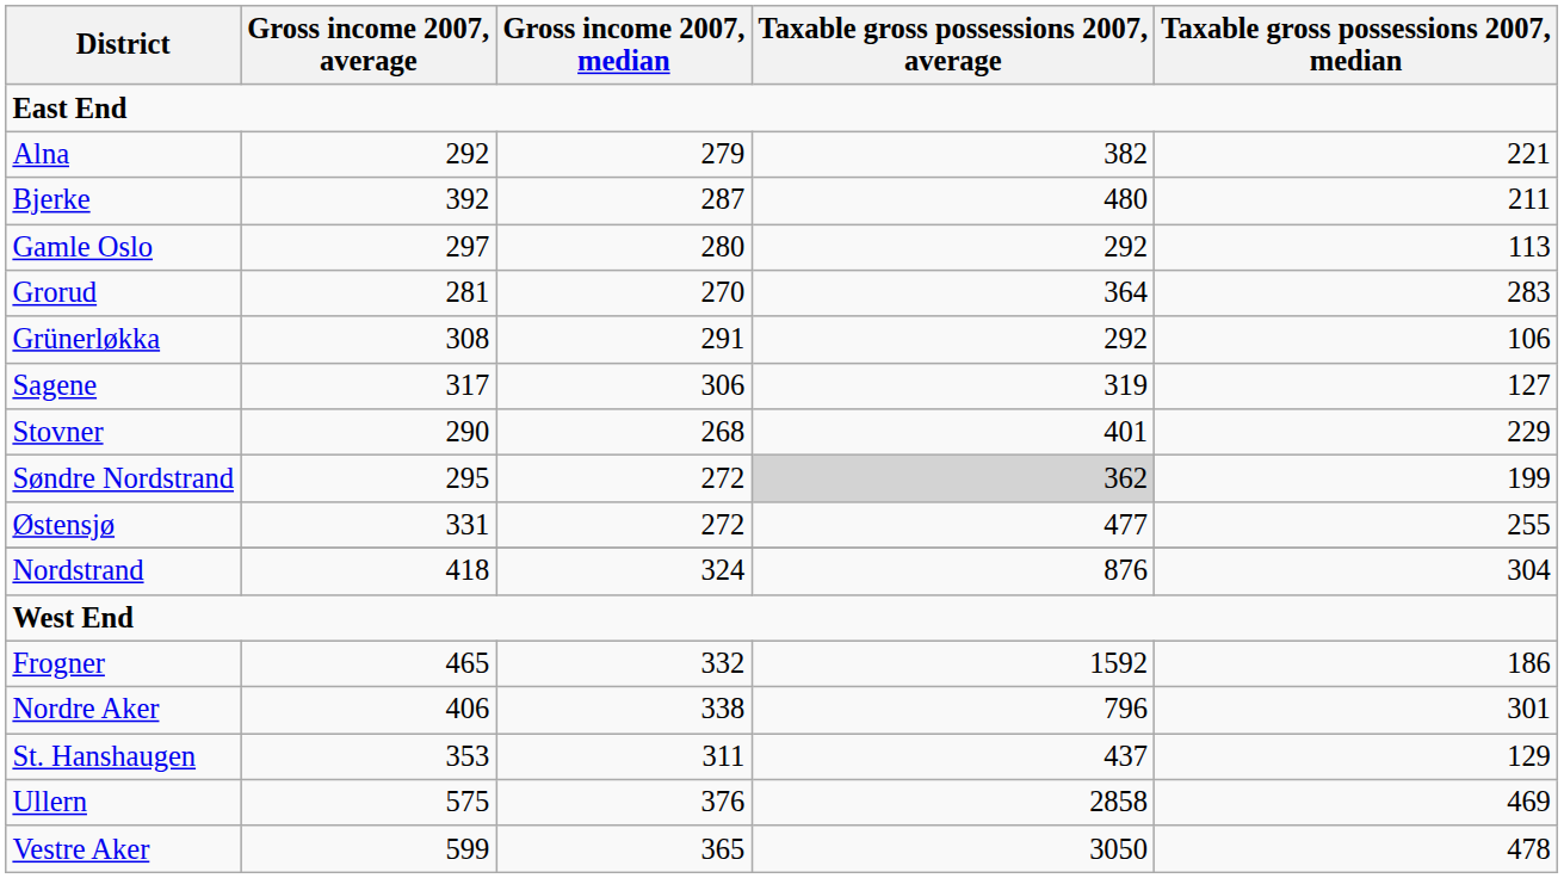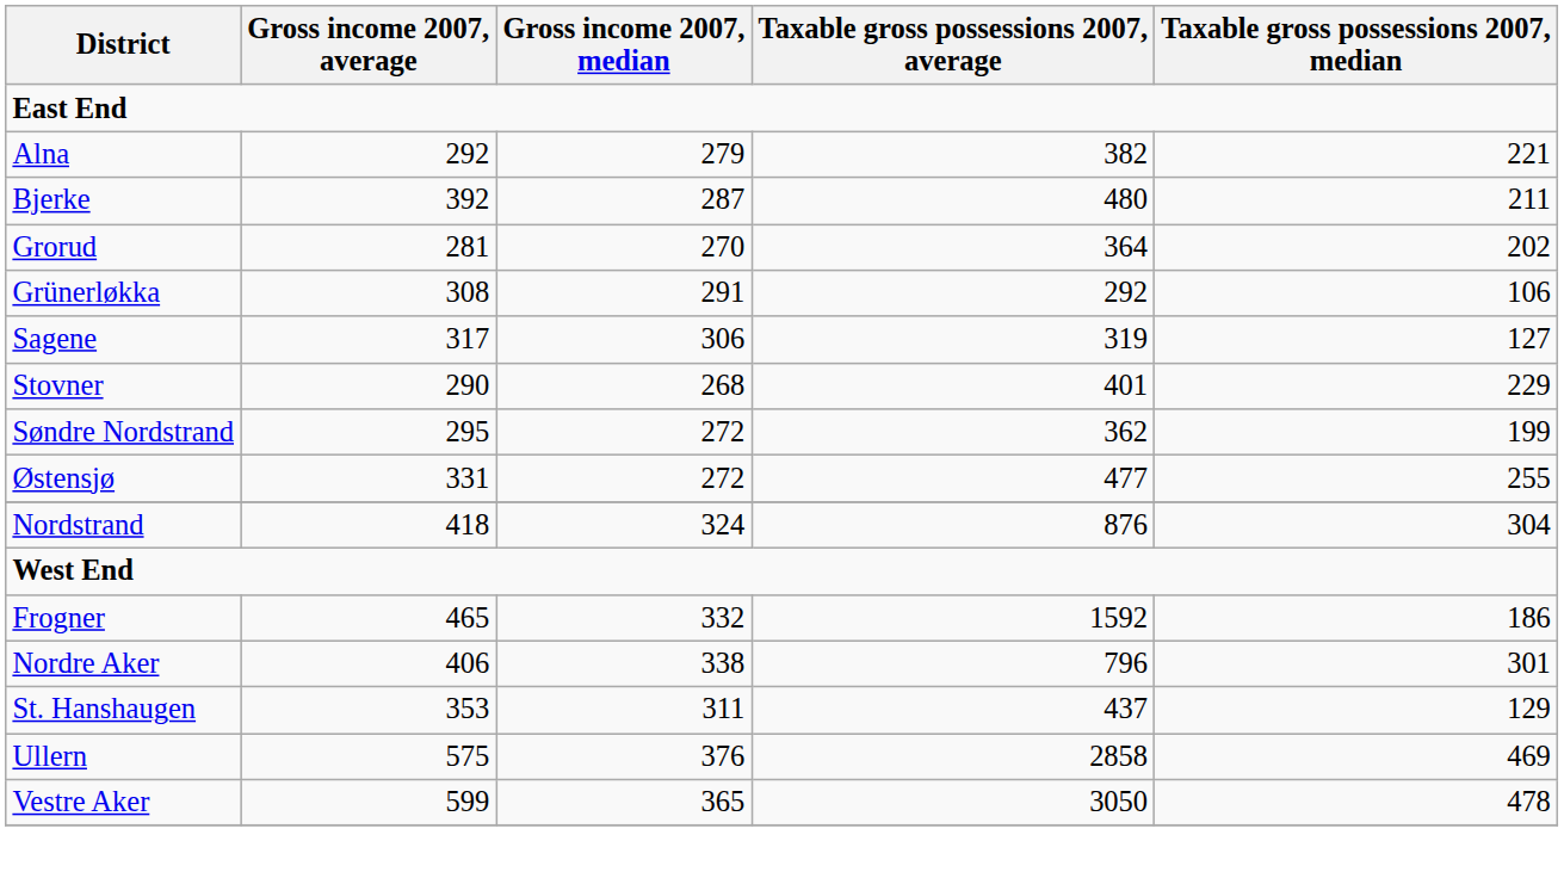- row: Gamle Oslo | 297 | 280 | 292 | 113
Grorud | Taxable gross possessions 2007, median: 283 -> 202
Søndre Nordstrand | Taxable gross possessions 2007, average: lightgrey background -> no background
